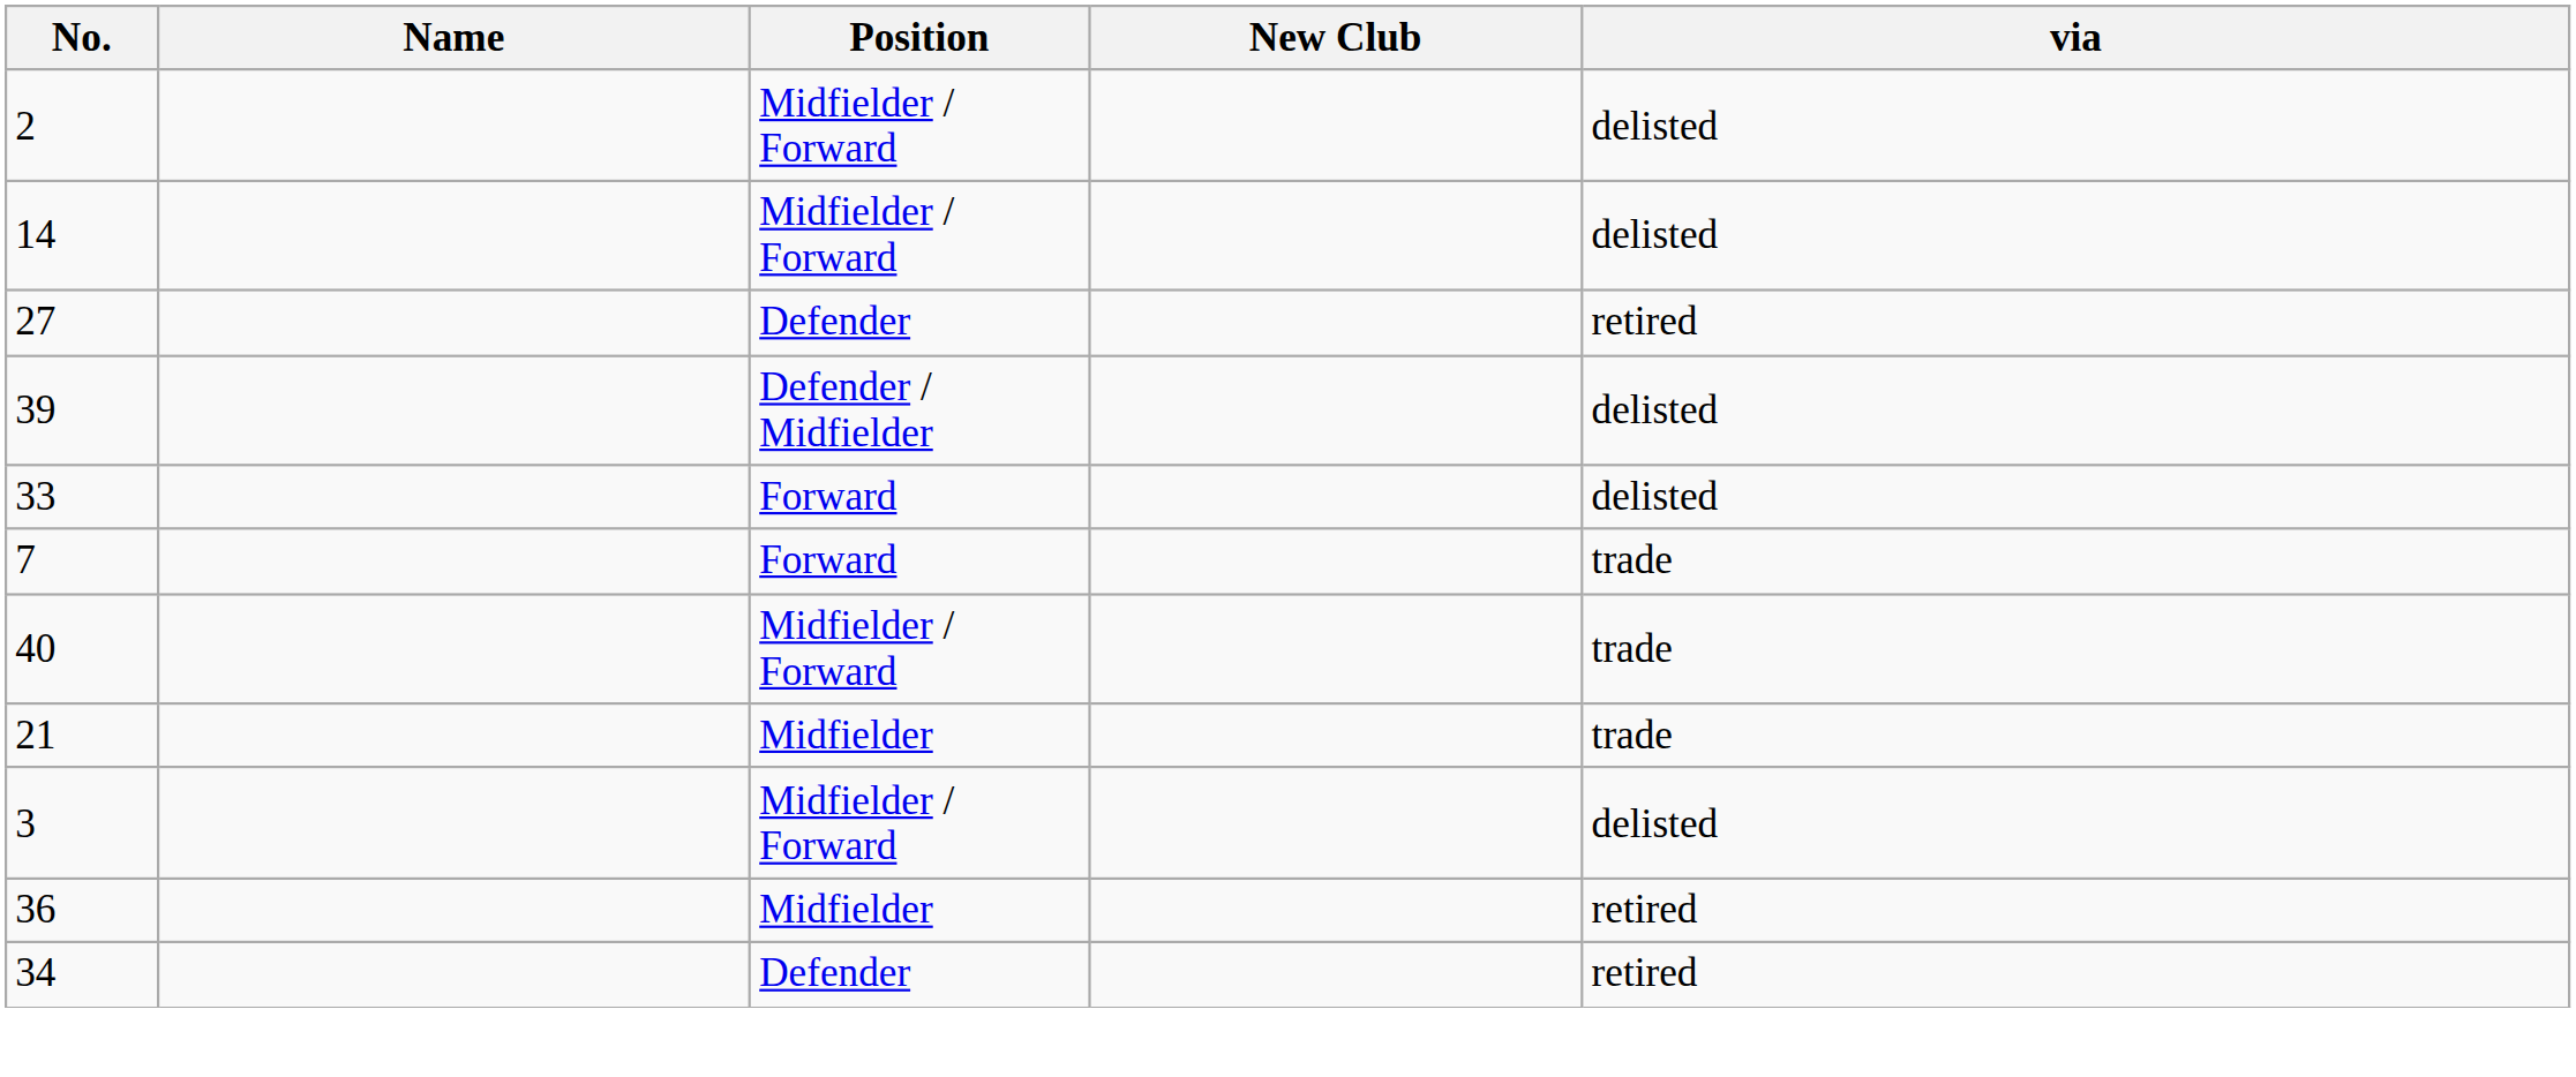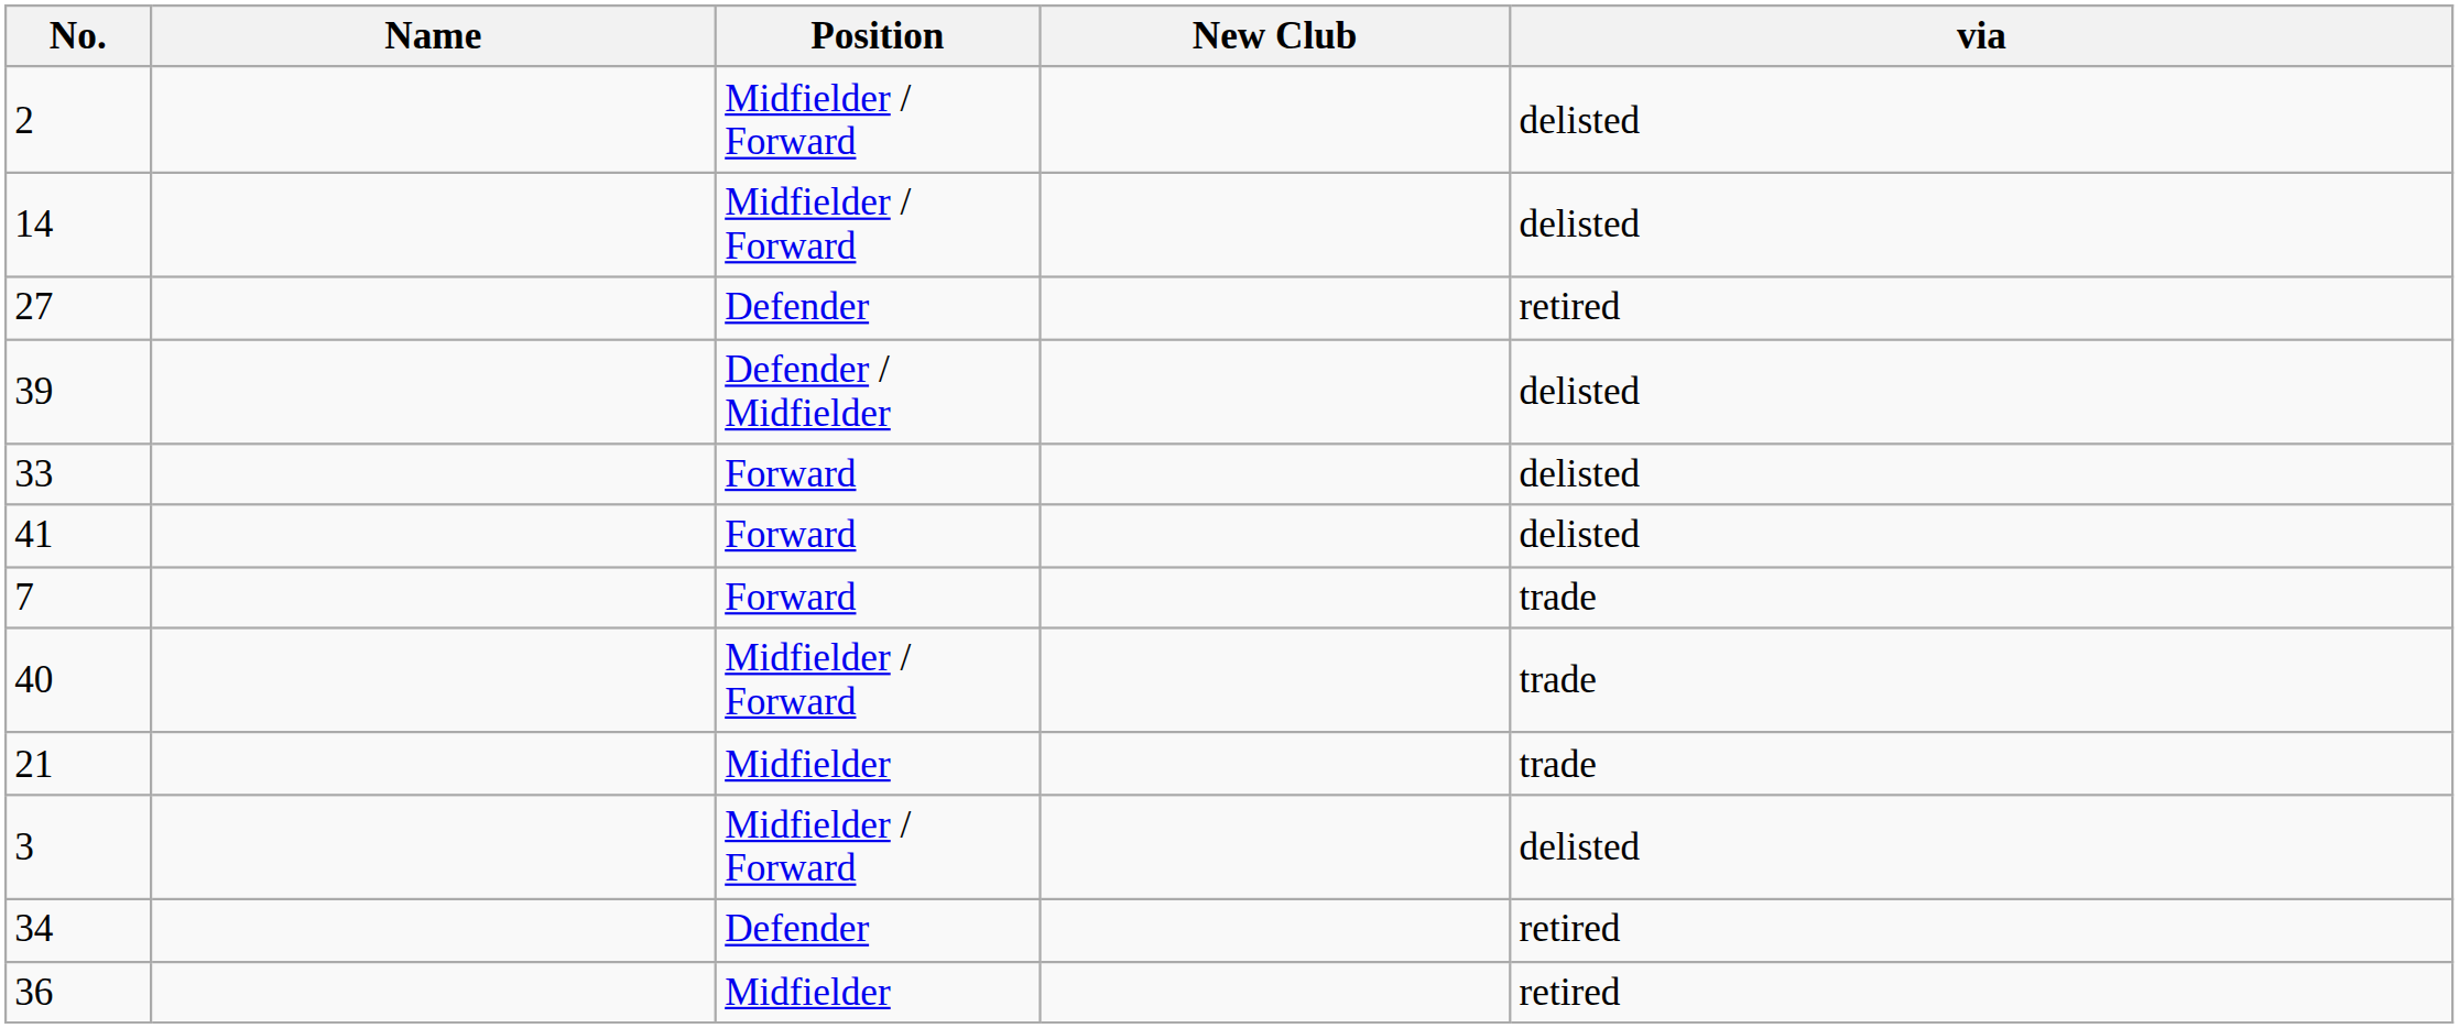+ row: 41 | Forward | delisted
rows swapped: 34 <-> 36
